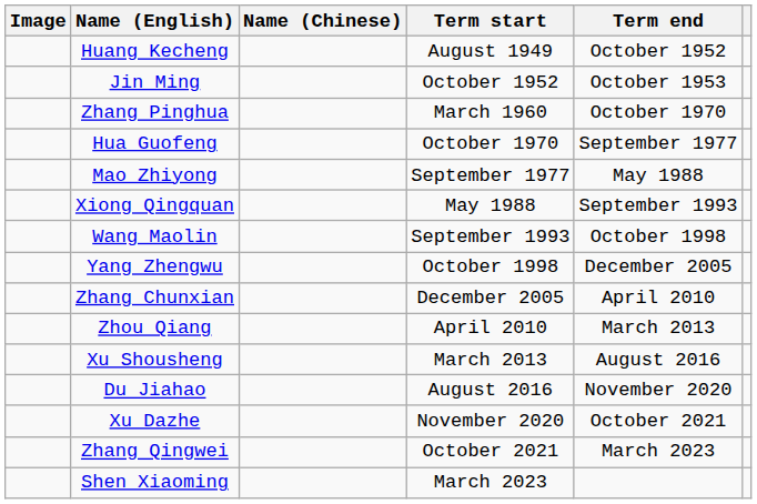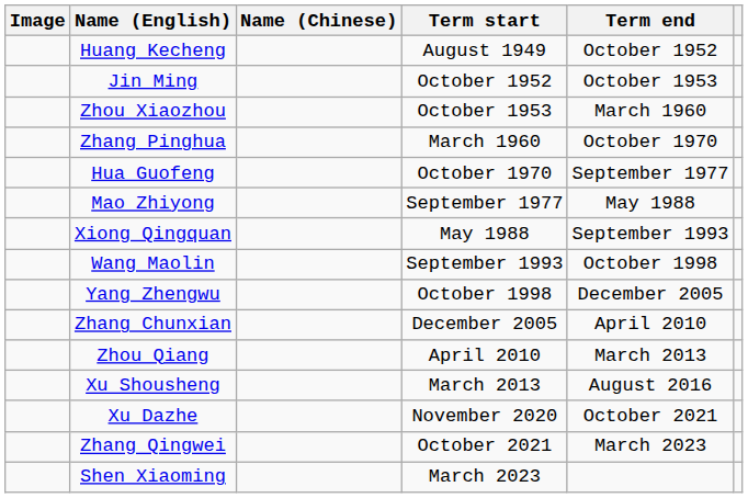+ row: Zhou Xiaozhou | October 1953 | March 1960
- row: Du Jiahao | August 2016 | November 2020
